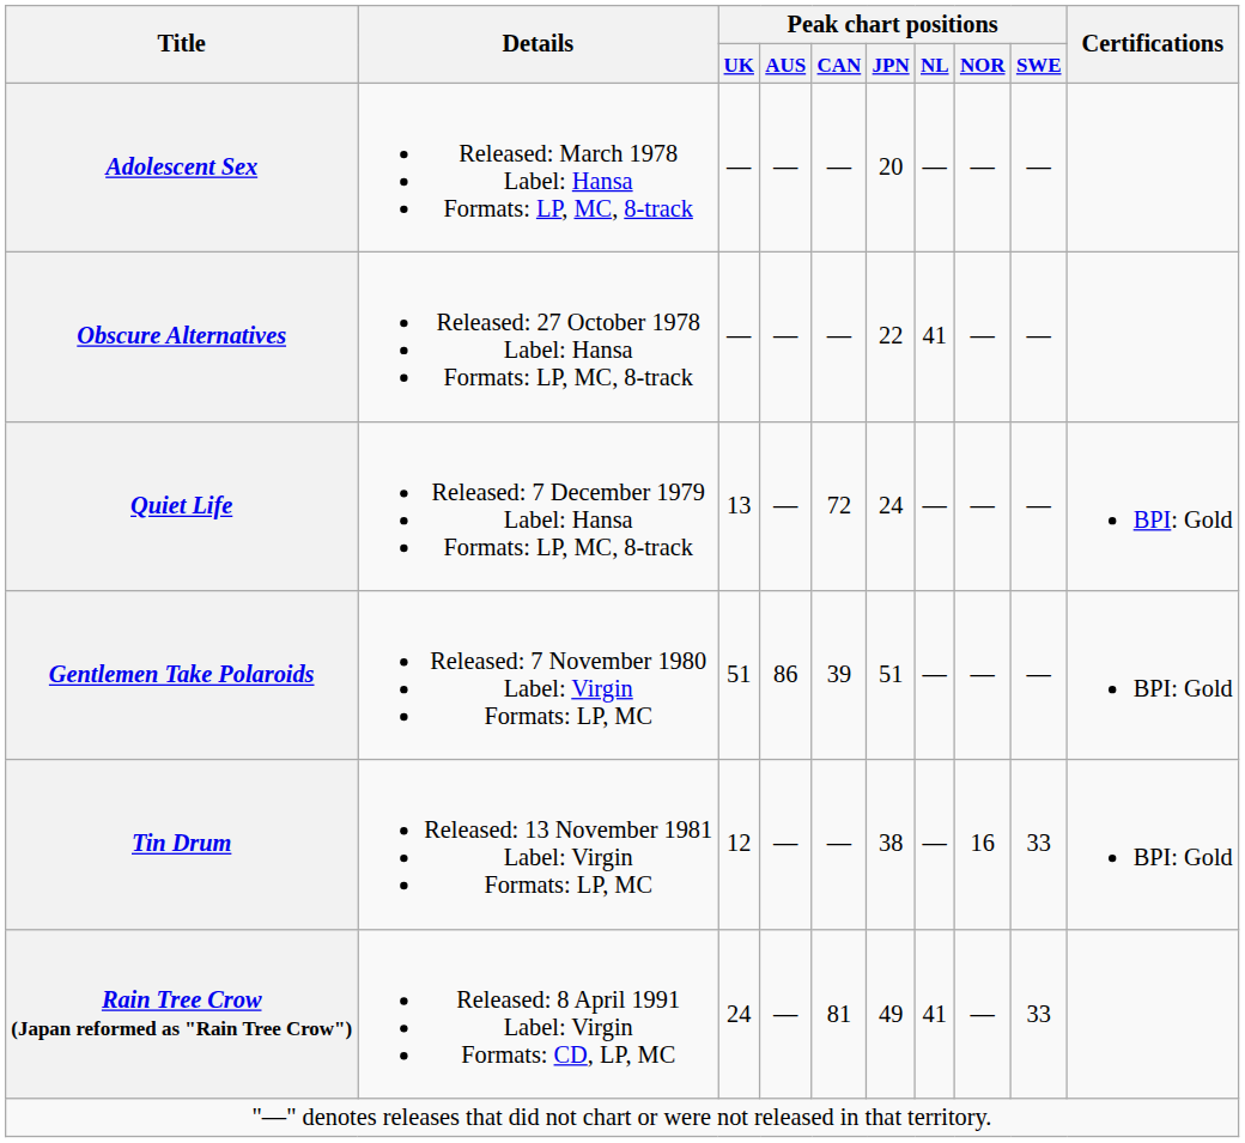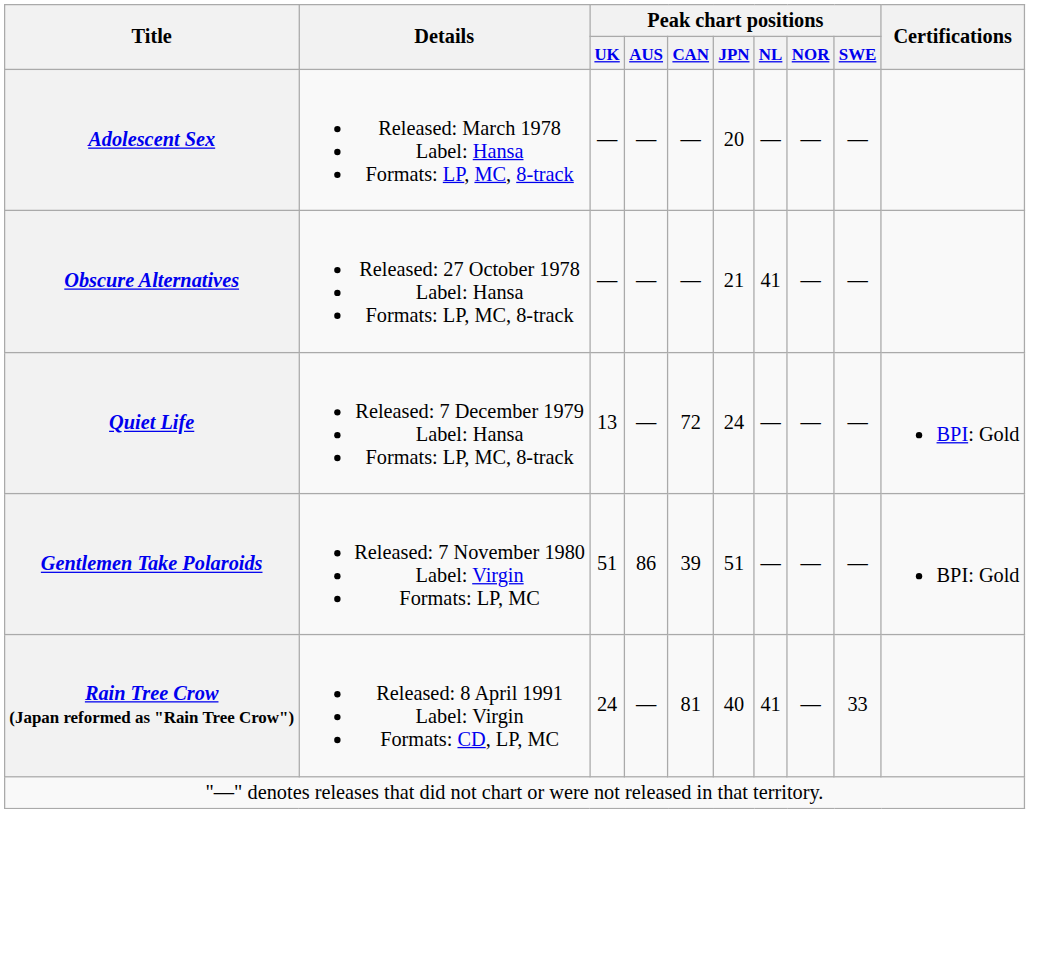Obscure Alternatives | Peak chart positions / JPN: 22 -> 21
- row: Tin Drum | Released: 13 November 1981 Label: Virgin Formats: LP, MC | 12 | — | — | 38 | — | 16 | 33 | BPI: Gold
Rain Tree Crow (Japan reformed as "Rain Tree Crow") | Peak chart positions / JPN: 49 -> 40
